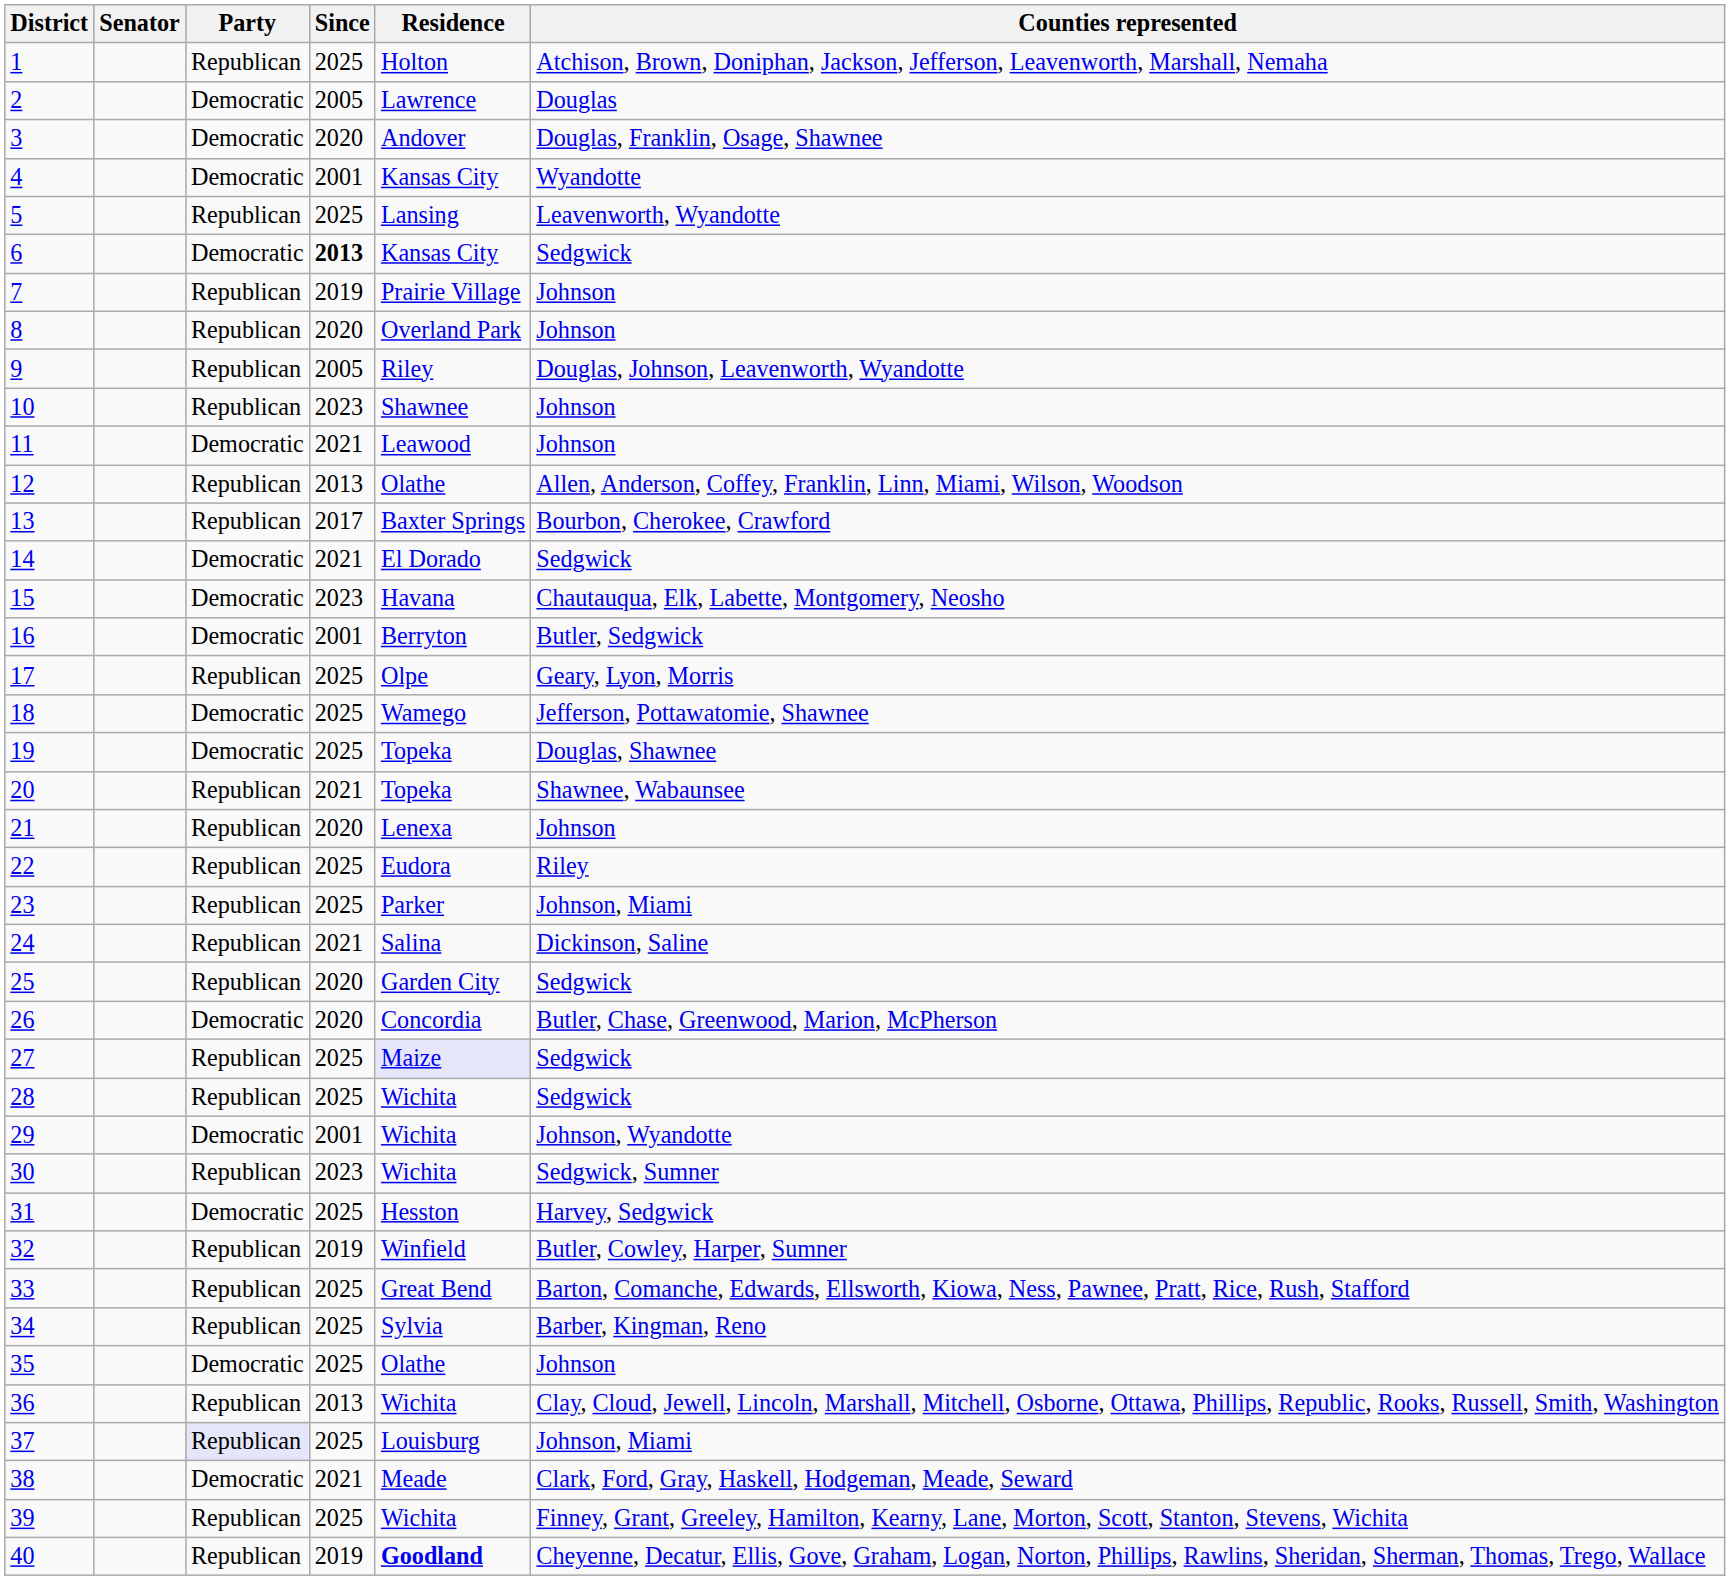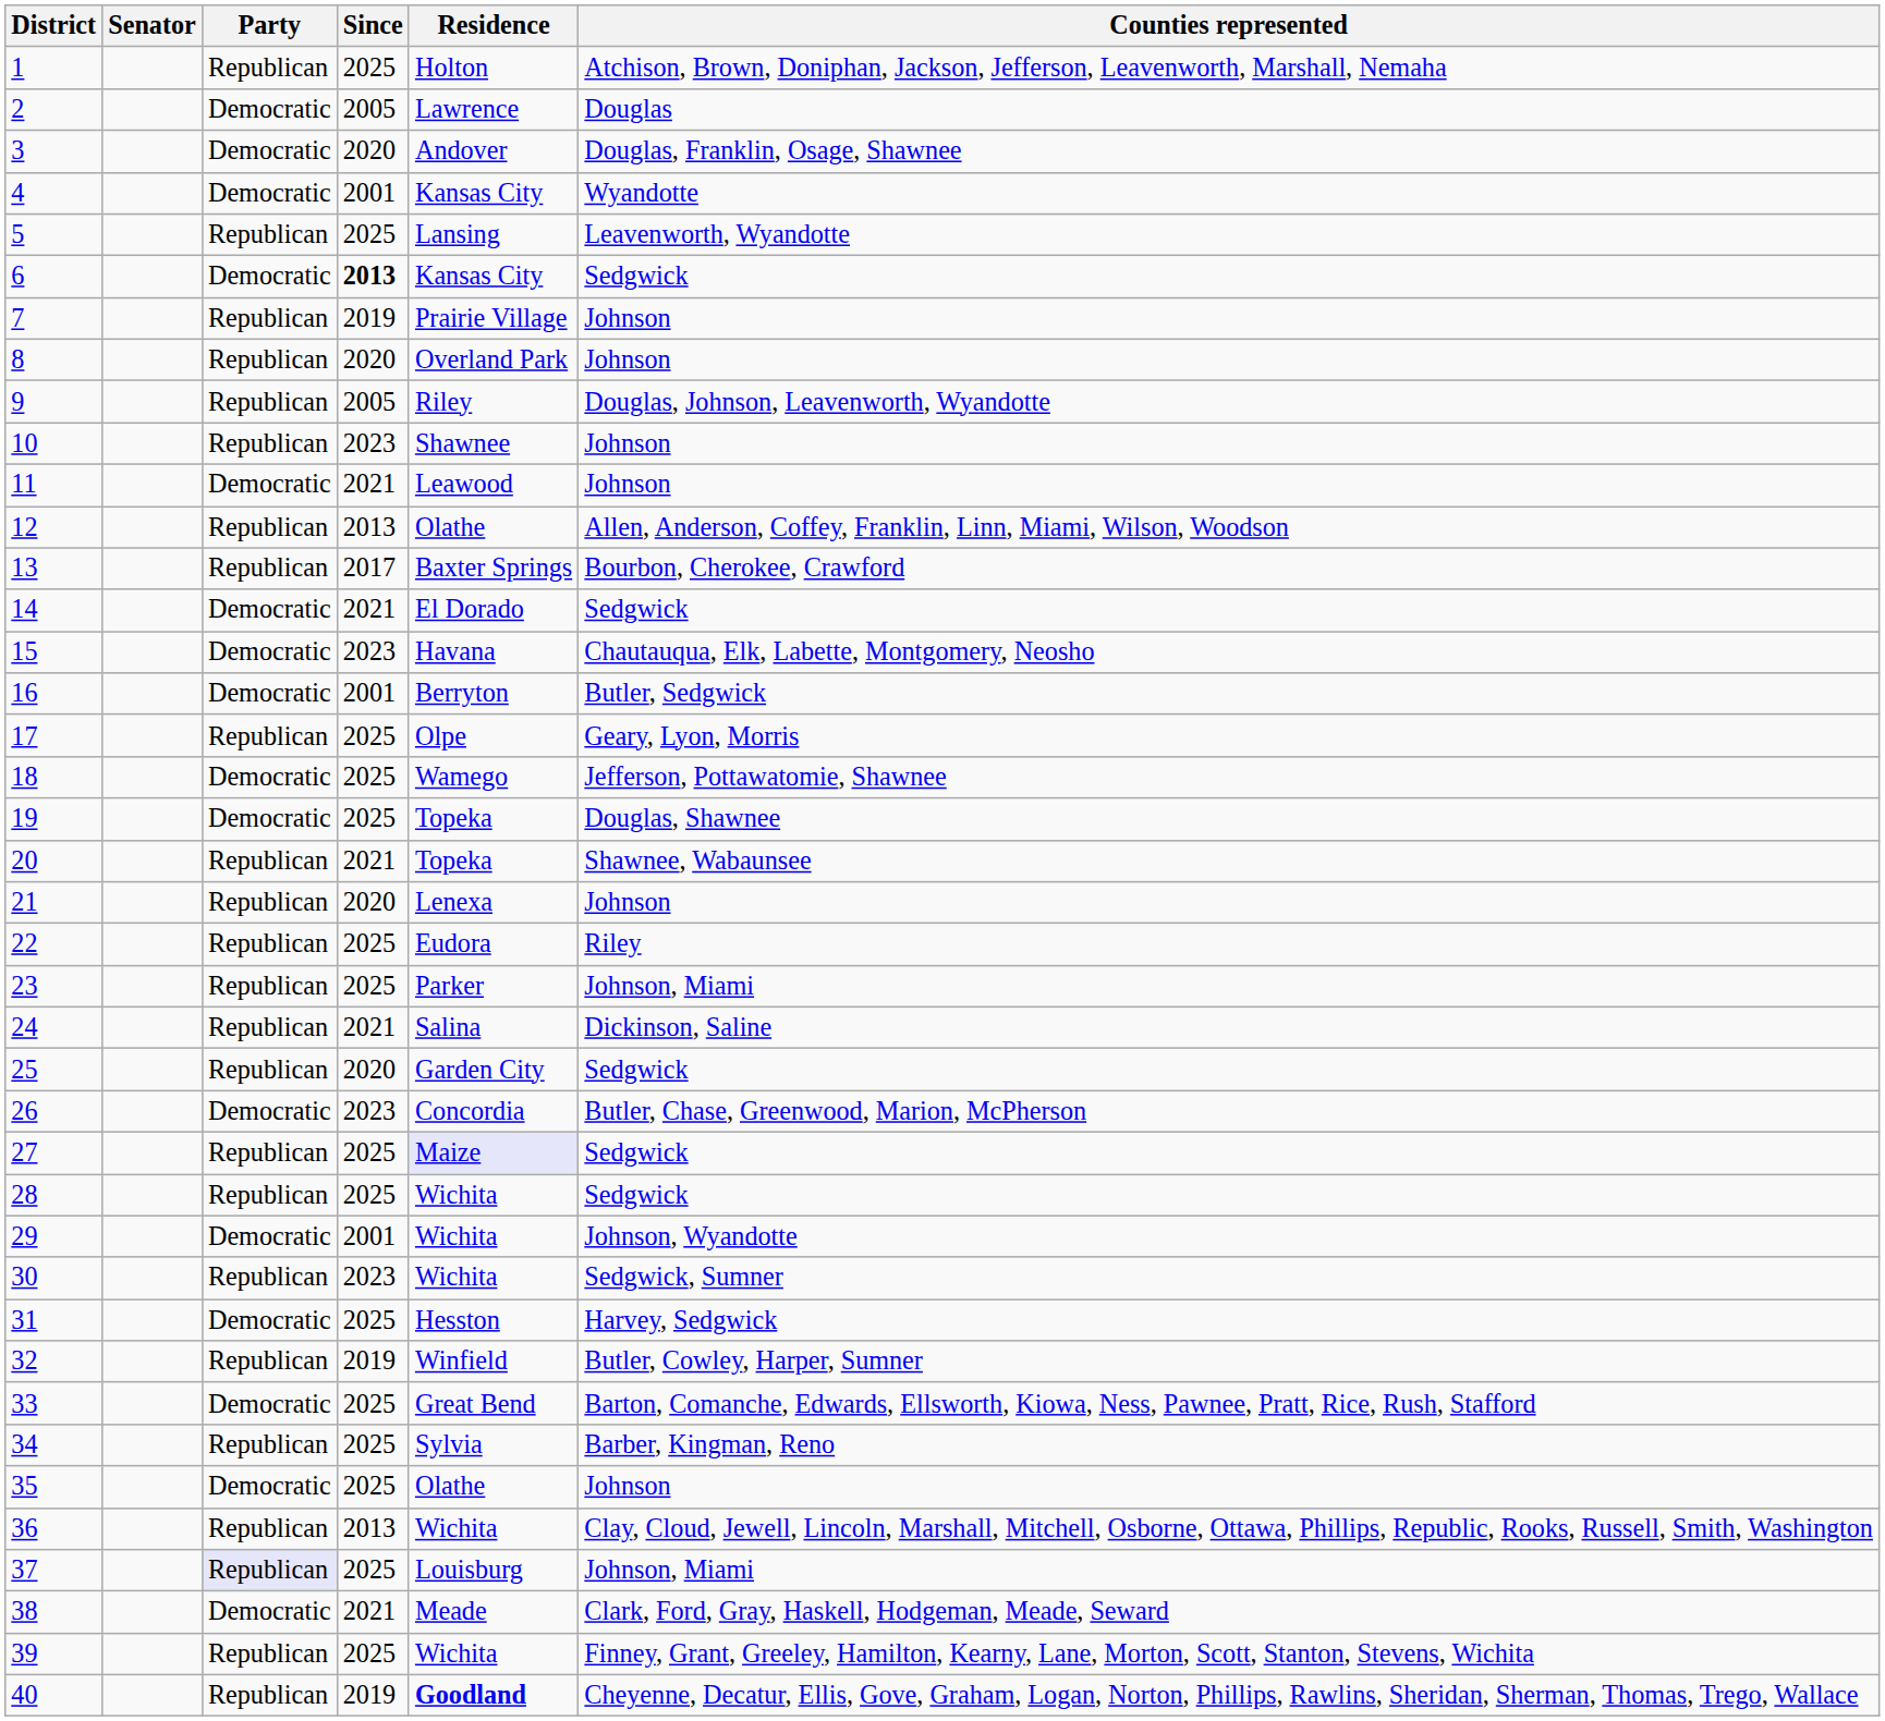26 | Since: 2020 -> 2023
33 | Party: Republican -> Democratic
